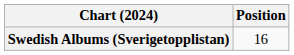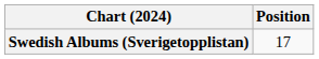Swedish Albums (Sverigetopplistan) | Position: 16 -> 17
